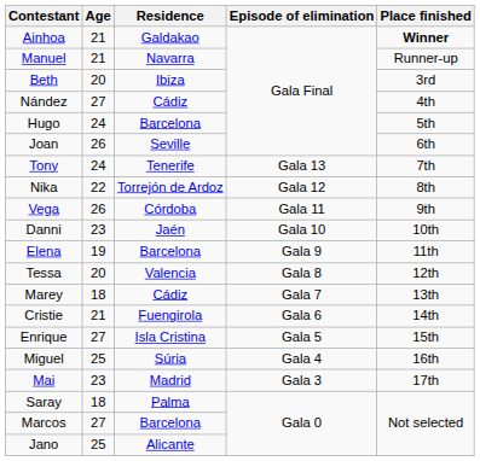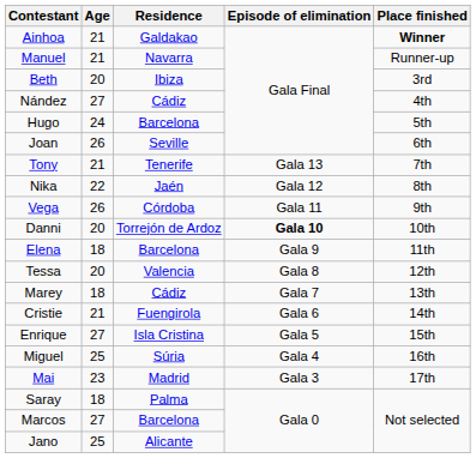Tony | Age: 24 -> 21
Nika | Residence: Torrejón de Ardoz -> Jaén
Danni | Age: 23 -> 20
Danni | Residence: Jaén -> Torrejón de Ardoz
Danni | Episode of elimination: normal -> bold
Elena | Age: 19 -> 18
